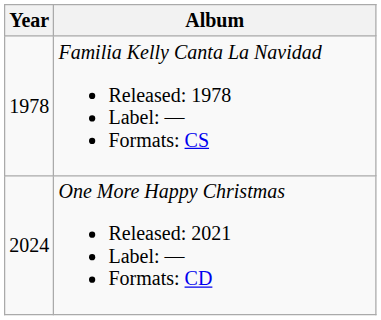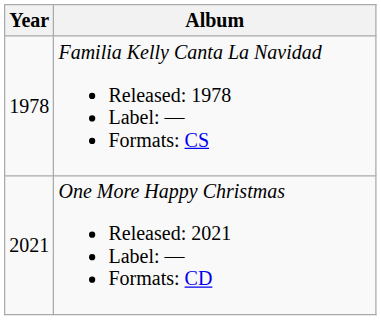One More Happy Christmas Released: 2021 Label: — Formats: CD | Year: 2024 -> 2021
